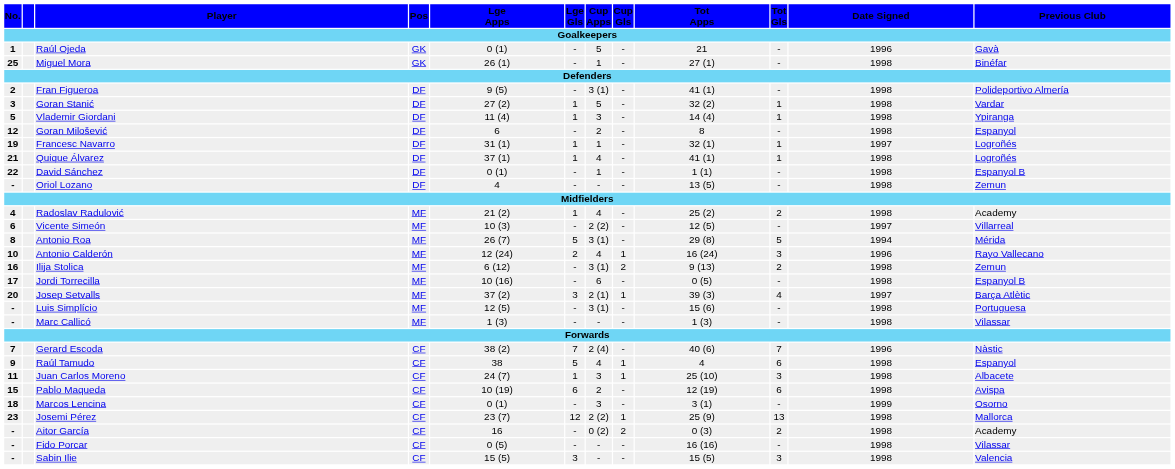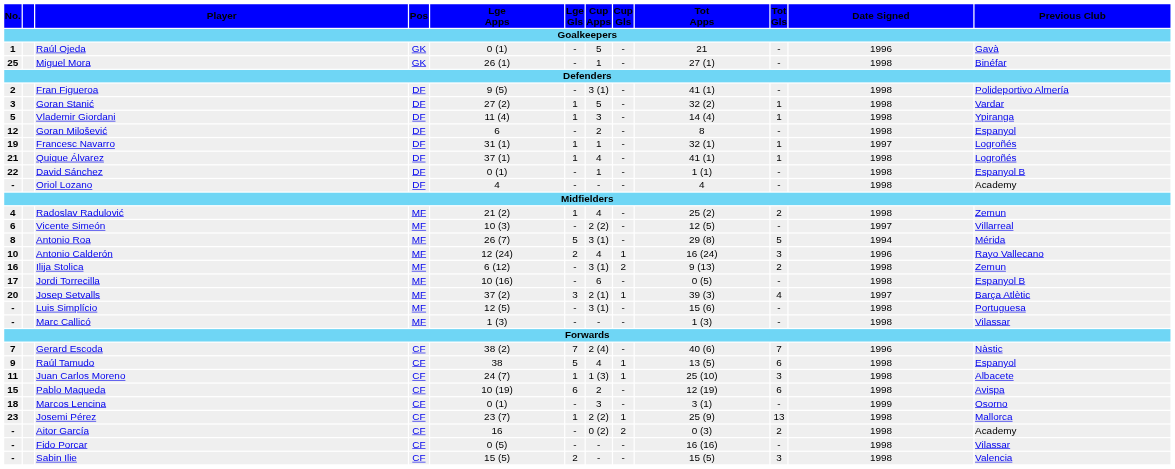Oriol Lozano | Tot Apps: 13 (5) -> 4
Oriol Lozano | Previous Club: Zemun -> Academy
Radoslav Radulović | Previous Club: Academy -> Zemun
Raúl Tamudo | Tot Apps: 4 -> 13 (5)
Juan Carlos Moreno | Cup Apps: 3 -> 1 (3)
Josemi Pérez | Lge Gls: 12 -> 1
Sabin Ilie | Lge Gls: 3 -> 2
